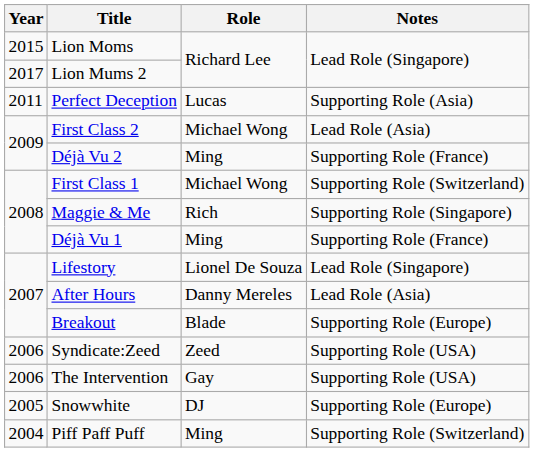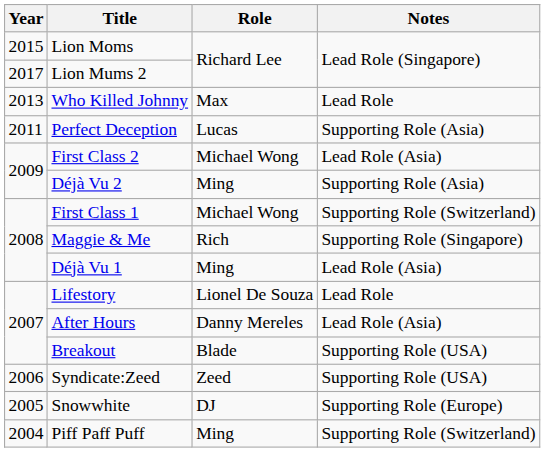+ row: 2013 | Who Killed Johnny | Max | Lead Role
Déjà Vu 2 | Notes: Supporting Role (France) -> Supporting Role (Asia)
Déjà Vu 1 | Notes: Supporting Role (France) -> Lead Role (Asia)
Lifestory | Notes: Lead Role (Singapore) -> Lead Role
Breakout | Notes: Supporting Role (Europe) -> Supporting Role (USA)
- row: 2006 | The Intervention | Gay | Supporting Role (USA)
